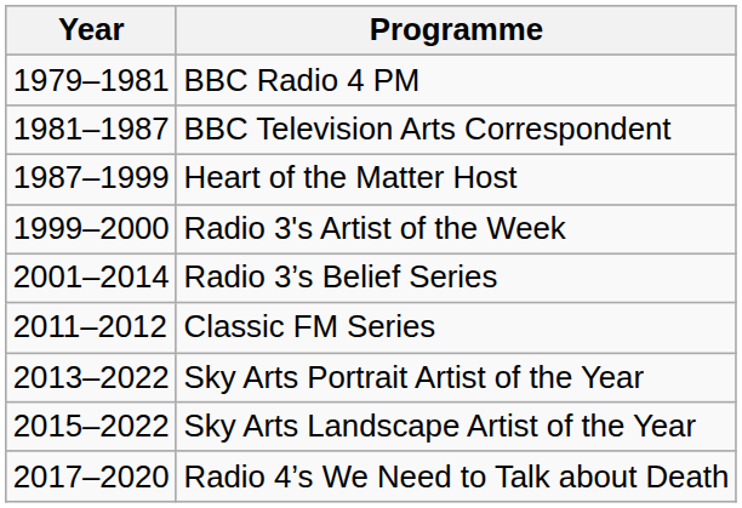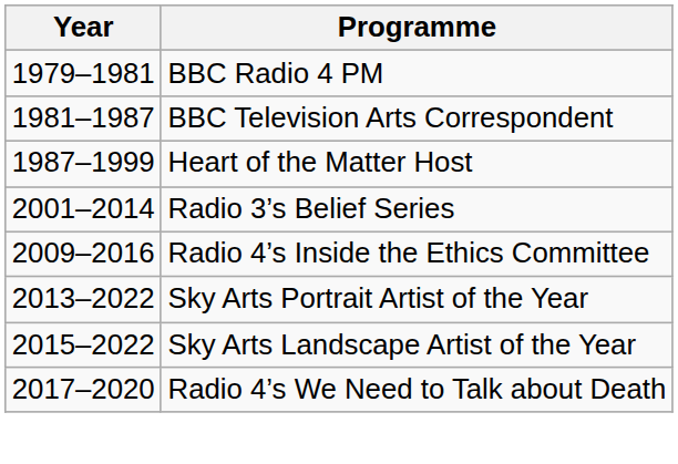- row: 1999–2000 | Radio 3's Artist of the Week
+ row: 2009–2016 | Radio 4’s Inside the Ethics Committee
- row: 2011–2012 | Classic FM Series
